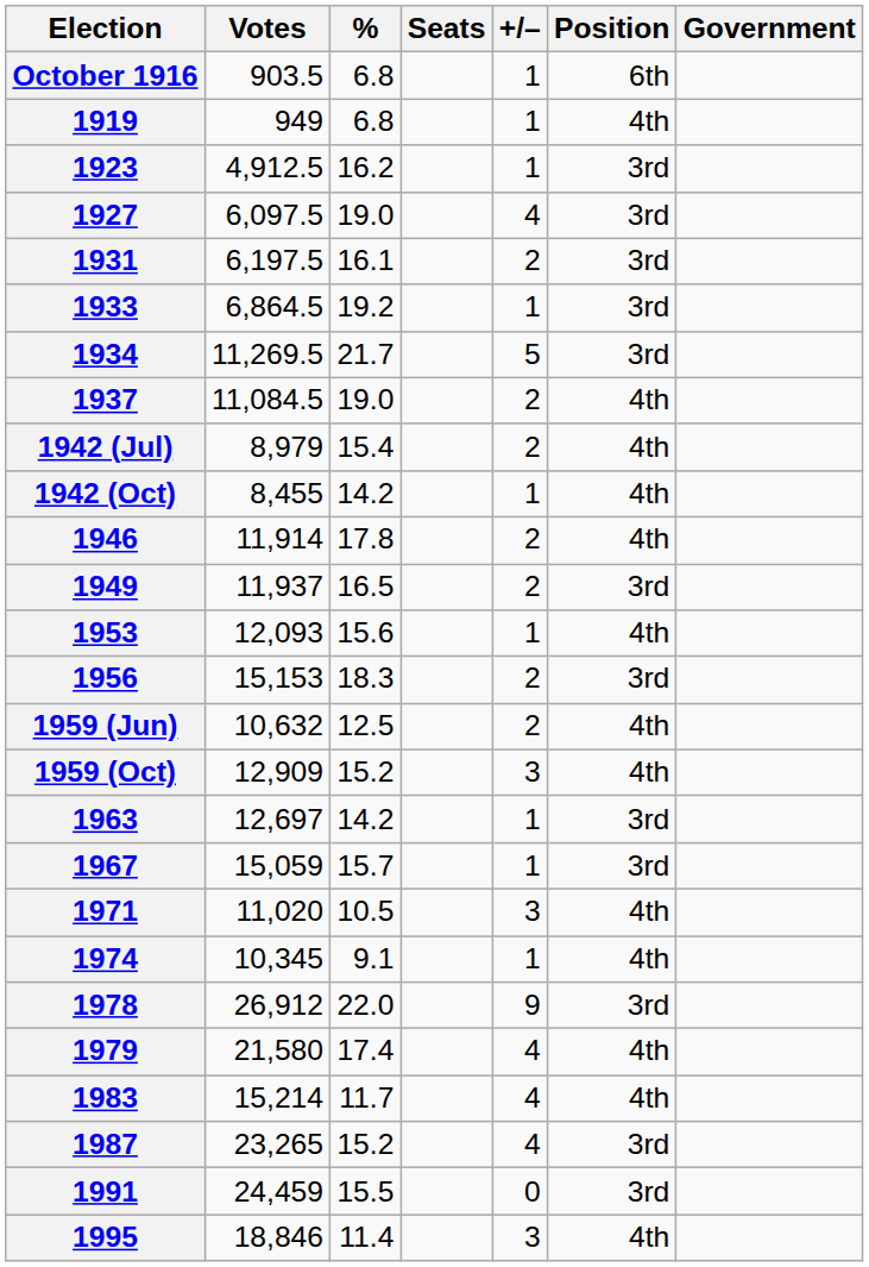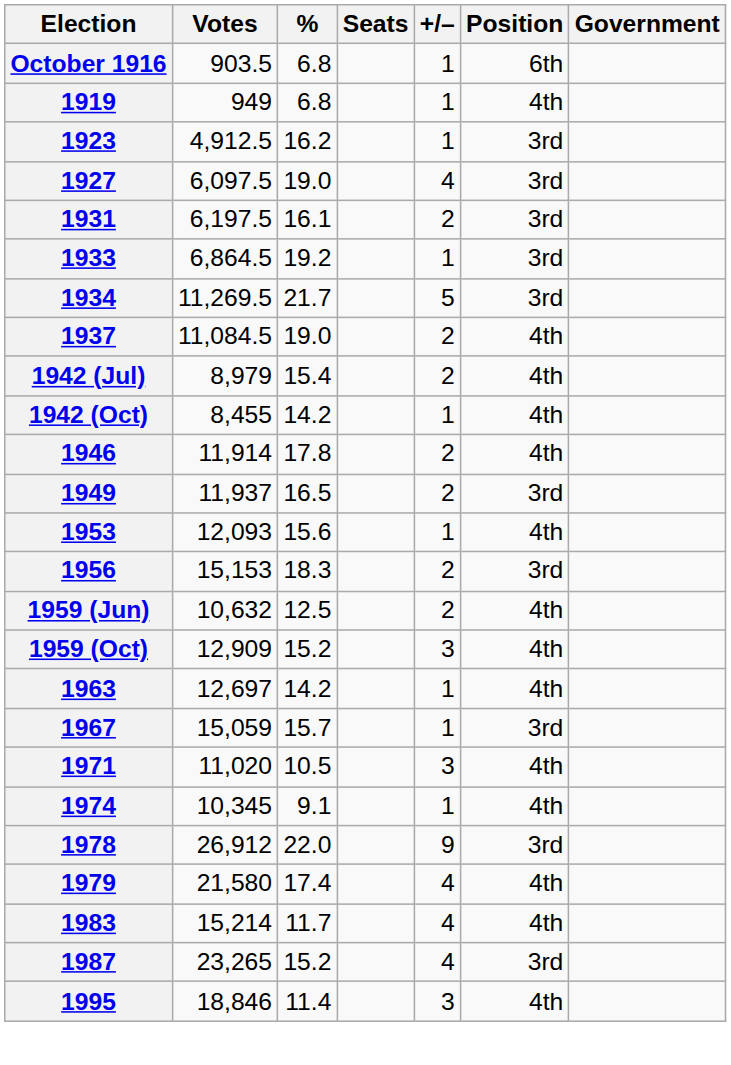1963 | Position: 3rd -> 4th
- row: 1991 | 24,459 | 15.5 | 0 | 3rd
